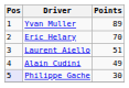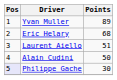Eric Helary | Points: 70 -> 68
Alain Cudini | Points: 49 -> 50
